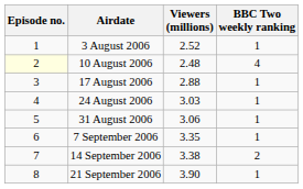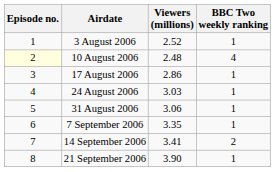17 August 2006 | Viewers (millions): 2.88 -> 2.86
14 September 2006 | Viewers (millions): 3.38 -> 3.41
